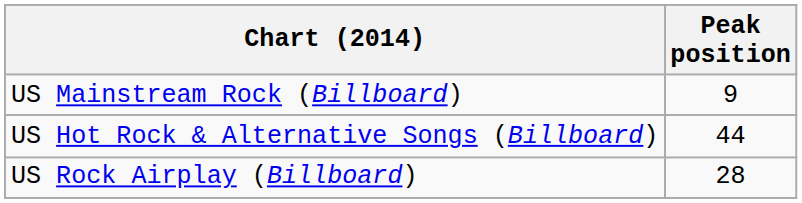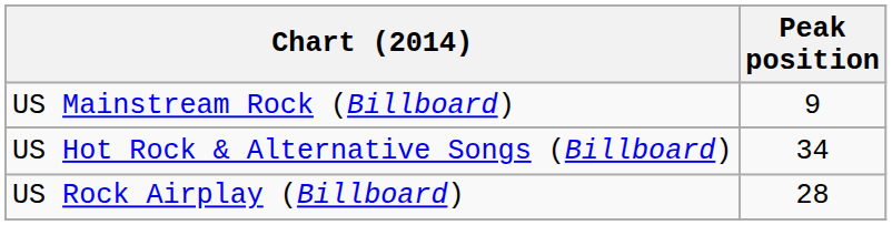US Hot Rock & Alternative Songs (Billboard) | Peak position: 44 -> 34
